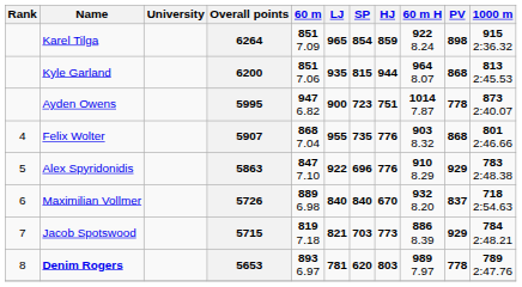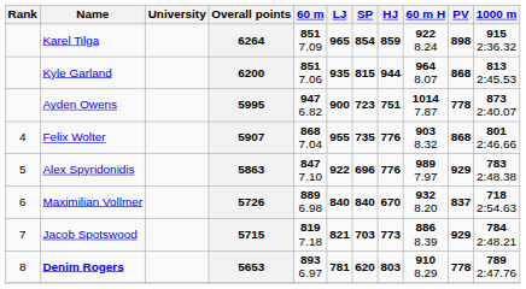5863 | 60 m H: 910 8.29 -> 989 7.97
5653 | 60 m H: 989 7.97 -> 910 8.29
